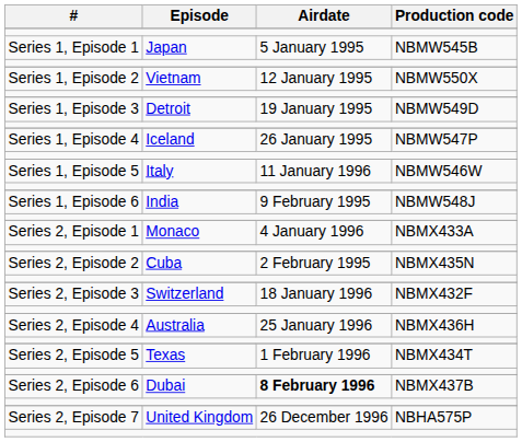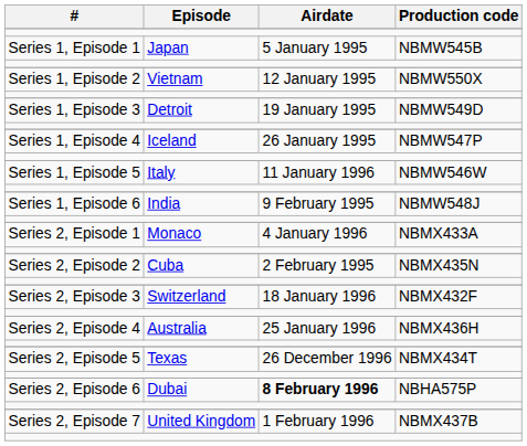Series 2, Episode 5 | Airdate: 1 February 1996 -> 26 December 1996
Series 2, Episode 6 | Production code: NBMX437B -> NBHA575P
Series 2, Episode 7 | Airdate: 26 December 1996 -> 1 February 1996
Series 2, Episode 7 | Production code: NBHA575P -> NBMX437B
